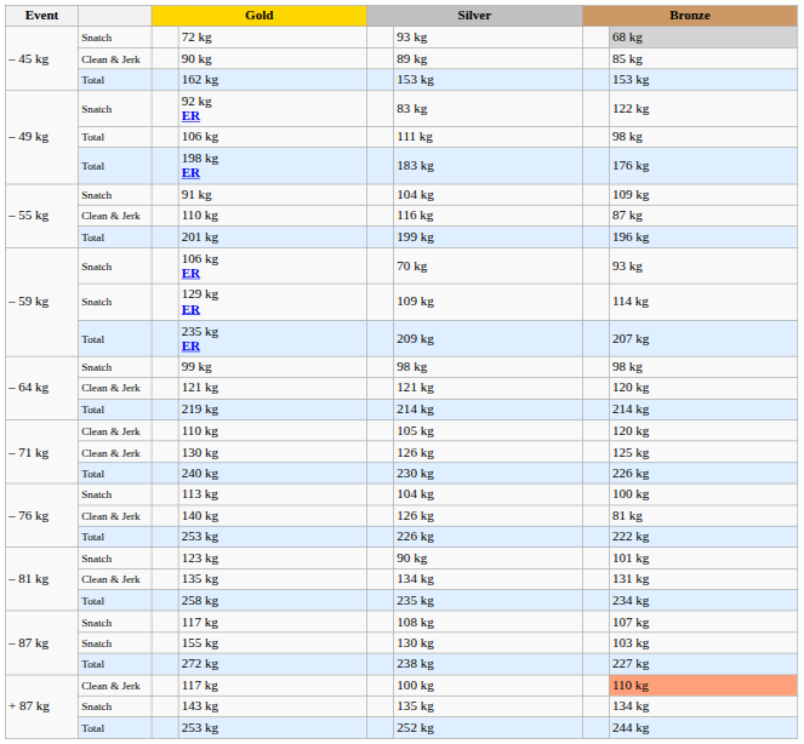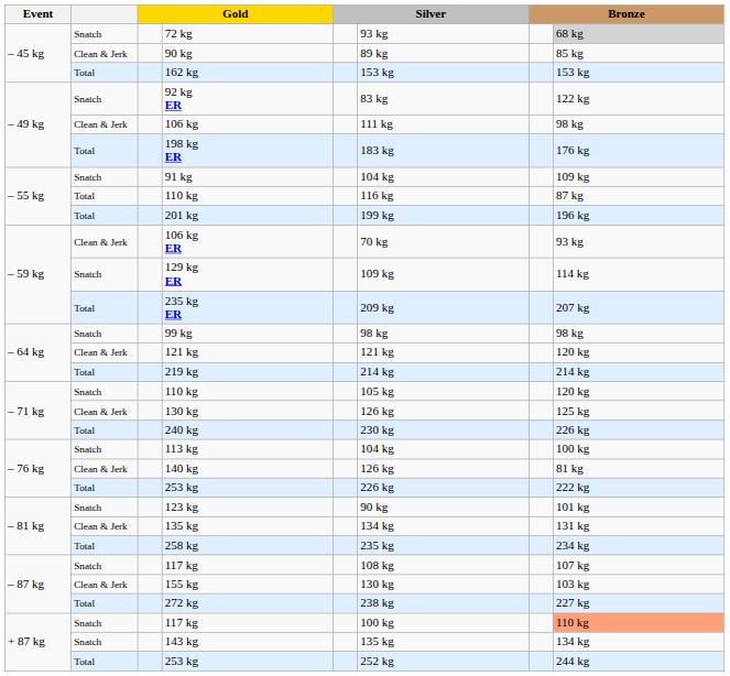106 kg | column 2: Total -> Clean & Jerk
– 55 kg / 110 kg | column 2: Clean & Jerk -> Total
106 kg ER | column 2: Snatch -> Clean & Jerk
– 71 kg / 110 kg | column 2: Clean & Jerk -> Snatch
155 kg | column 2: Snatch -> Clean & Jerk
+ 87 kg / 117 kg | column 2: Clean & Jerk -> Snatch
